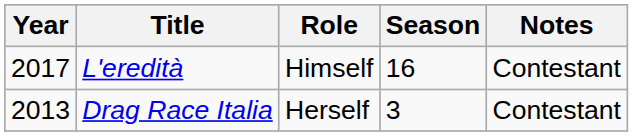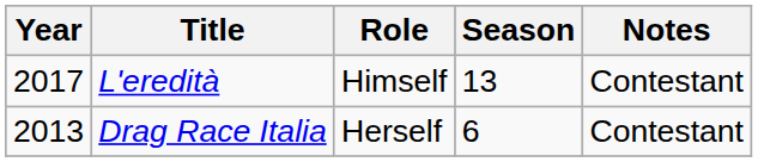L'eredità | Season: 16 -> 13
Drag Race Italia | Season: 3 -> 6
